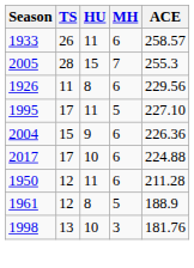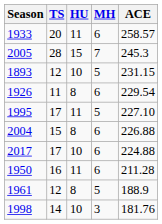1933 | TS: 26 -> 20
2005 | ACE: 255.3 -> 245.3
+ row: 1893 | 12 | 10 | 5 | 231.15
1926 | ACE: 229.56 -> 229.54
2004 | HU: 9 -> 8
2004 | ACE: 226.36 -> 226.88
1950 | TS: 12 -> 16
1998 | TS: 13 -> 14
